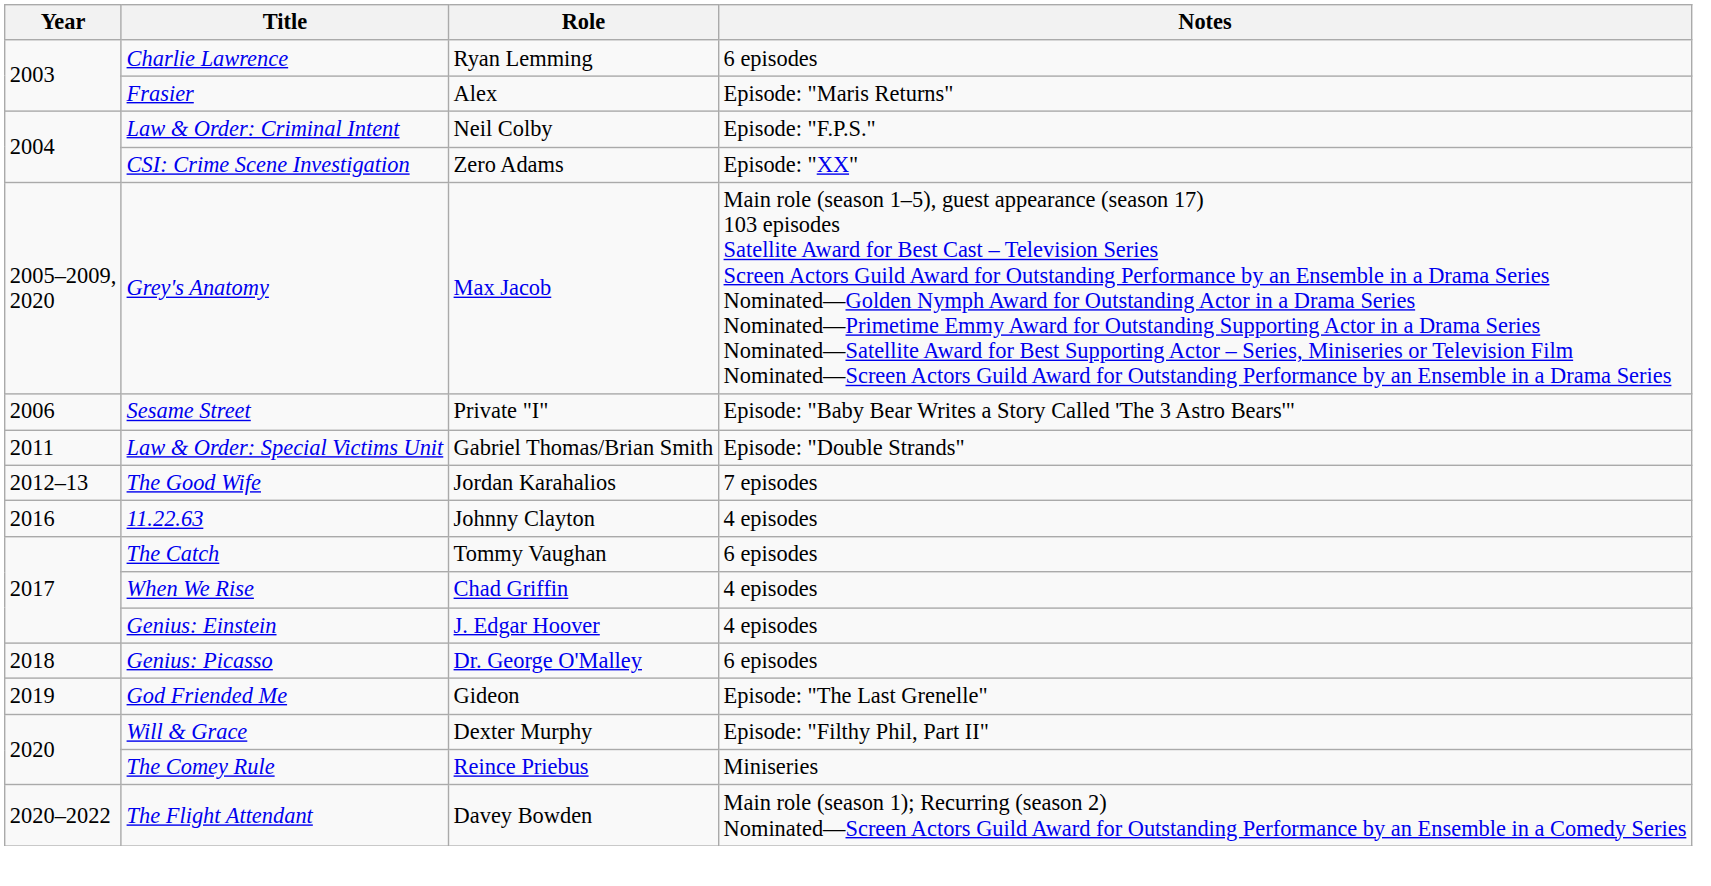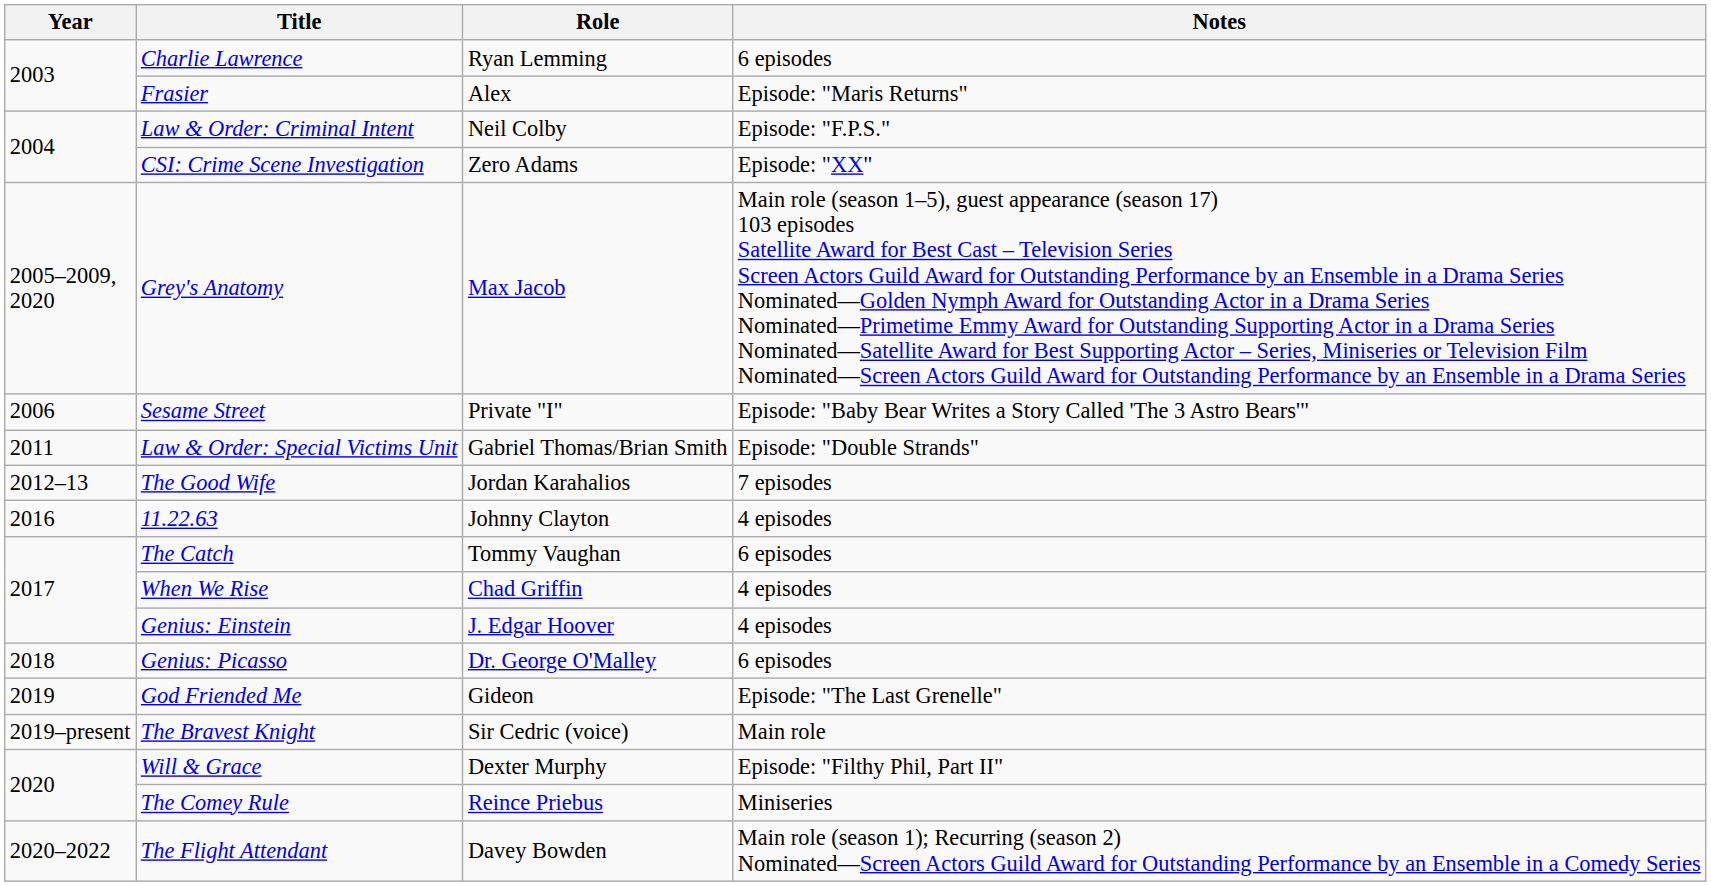+ row: 2019–present | The Bravest Knight | Sir Cedric (voice) | Main role
